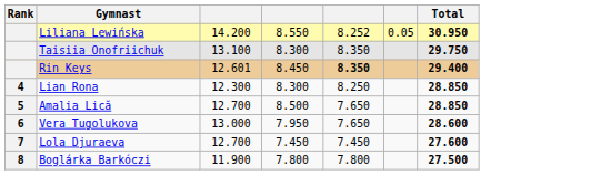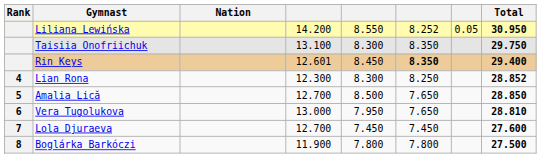+ column: Nation
Lian Rona | Total: 28.850 -> 28.852
Vera Tugolukova | Total: 28.600 -> 28.810
